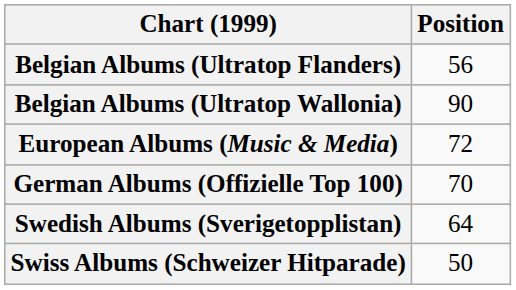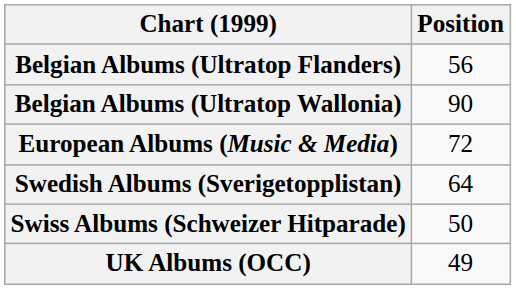- row: German Albums (Offizielle Top 100) | 70
+ row: UK Albums (OCC) | 49
